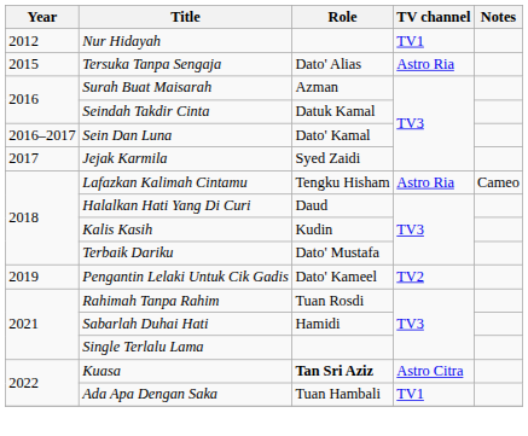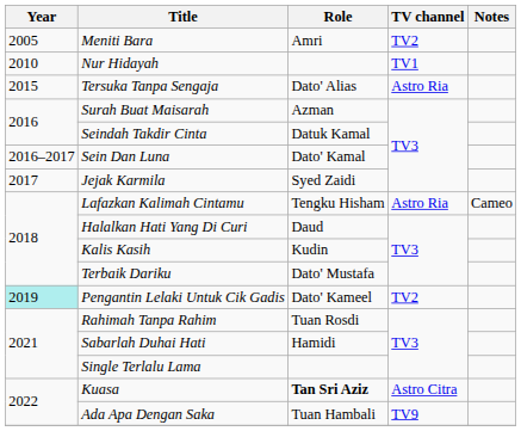+ row: 2005 | Meniti Bara | Amri | TV2
Nur Hidayah | Year: 2012 -> 2010
Pengantin Lelaki Untuk Cik Gadis | Year: no background -> paleturquoise background
Ada Apa Dengan Saka | TV channel: TV1 -> TV9
